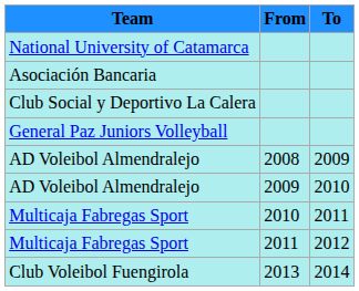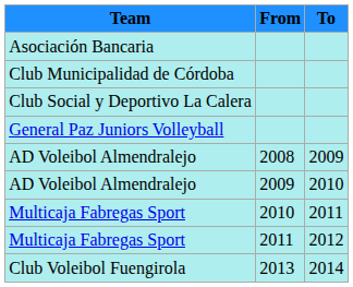- row: National University of Catamarca
+ row: Club Municipalidad de Córdoba
